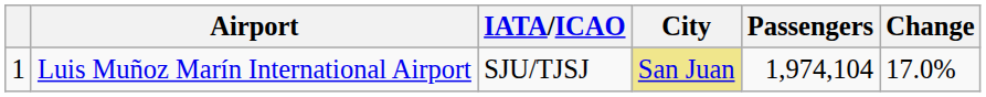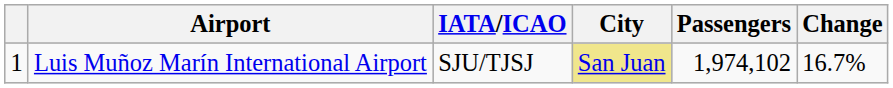Luis Muñoz Marín International Airport | Passengers: 1,974,104 -> 1,974,102
Luis Muñoz Marín International Airport | Change: 17.0% -> 16.7%
